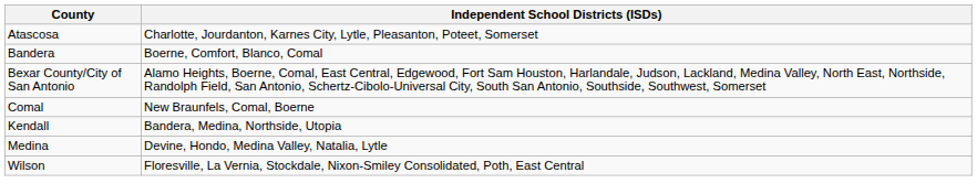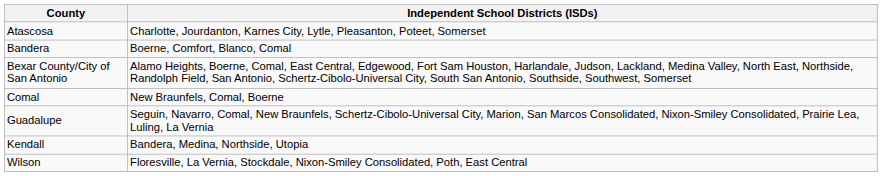+ row: Guadalupe | Seguin, Navarro, Comal, New Braunfels, Schertz-Cibolo-Universal City, Marion, San Marcos Consolidated, Nixon-Smiley Consolidated, Prairie Lea, Luling, La Vernia
- row: Medina | Devine, Hondo, Medina Valley, Natalia, Lytle
